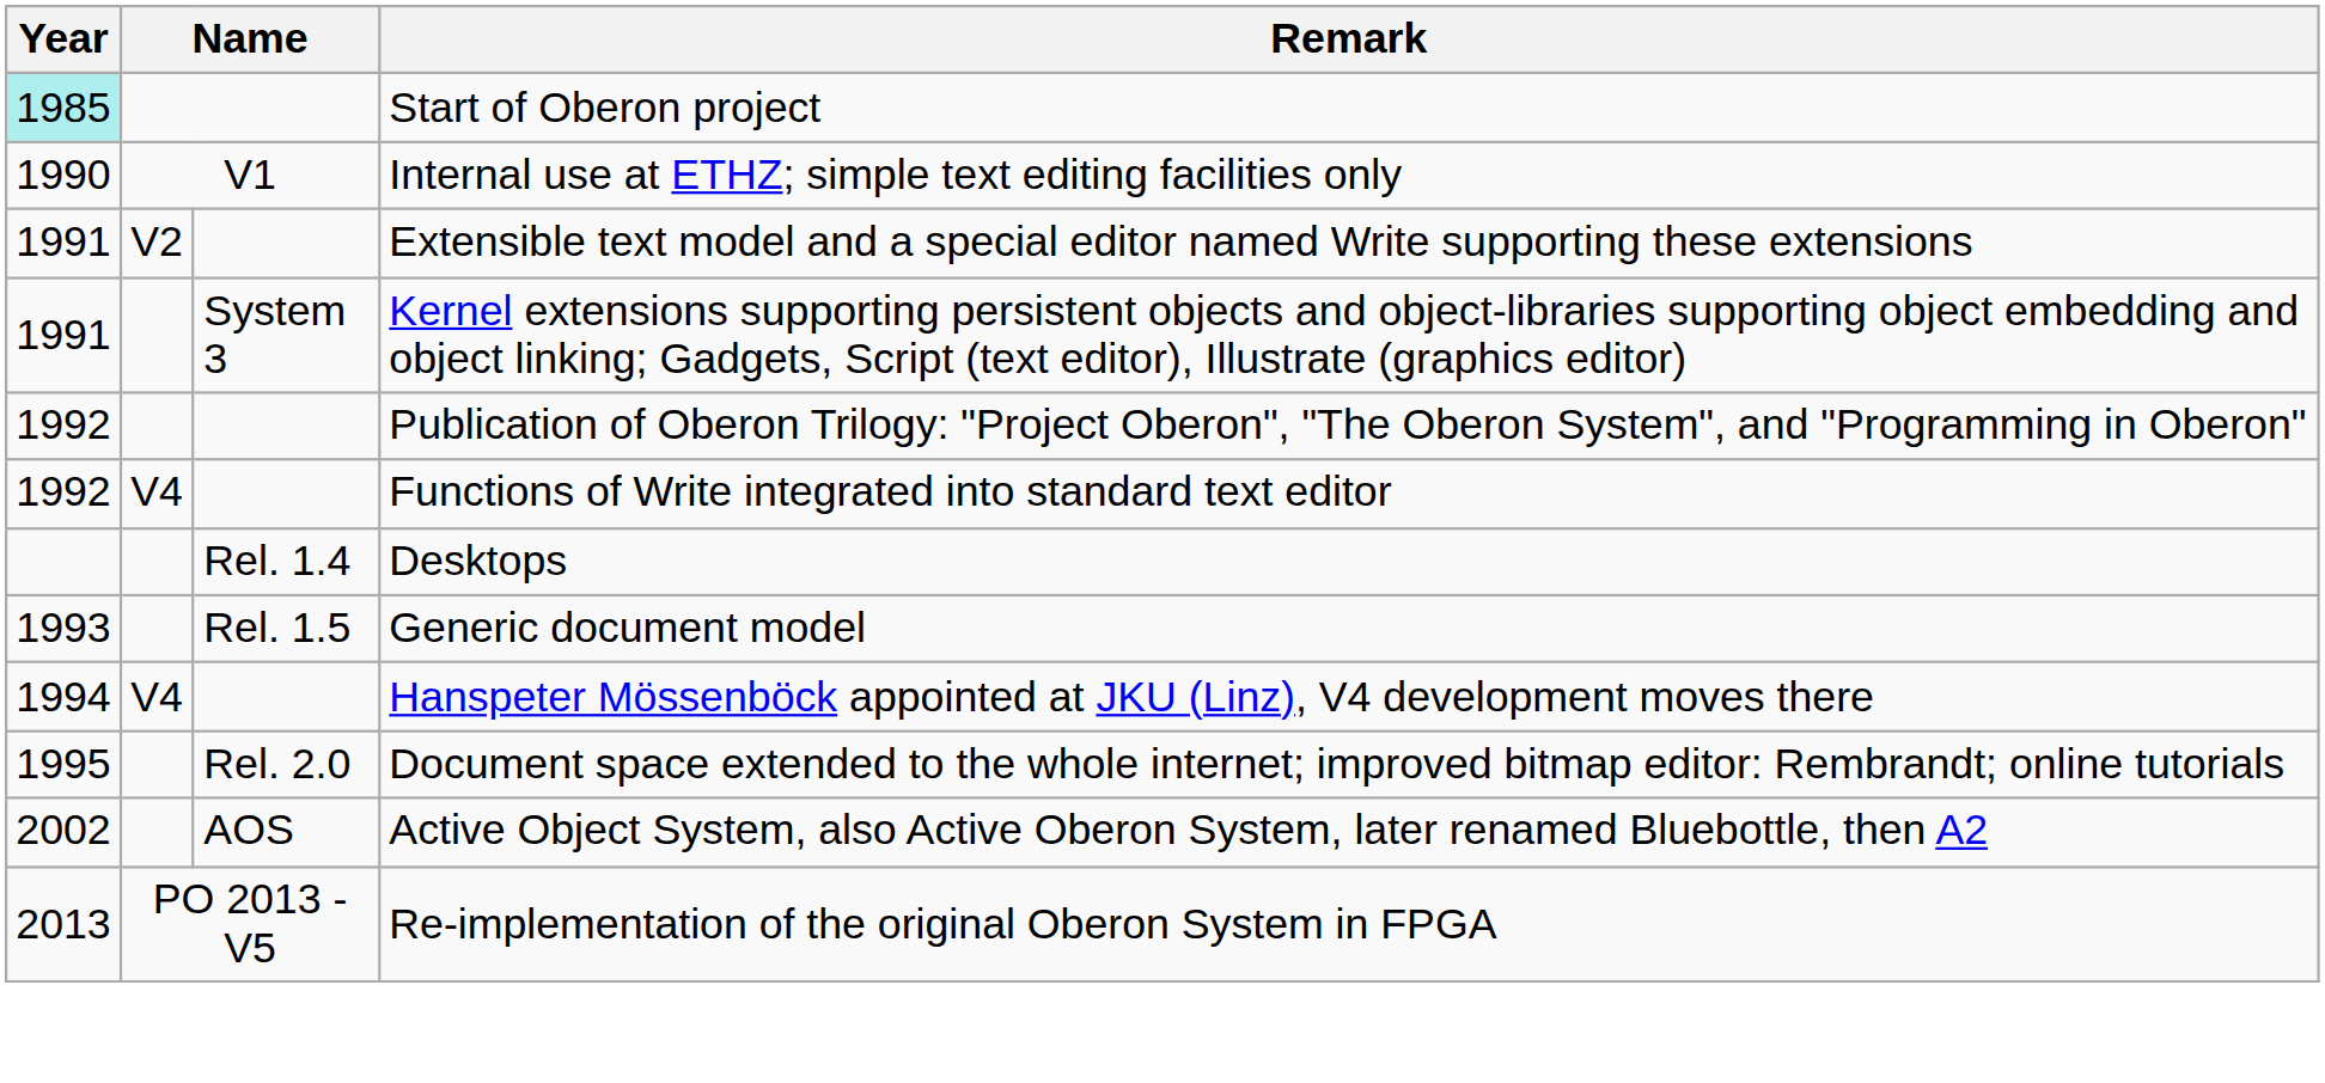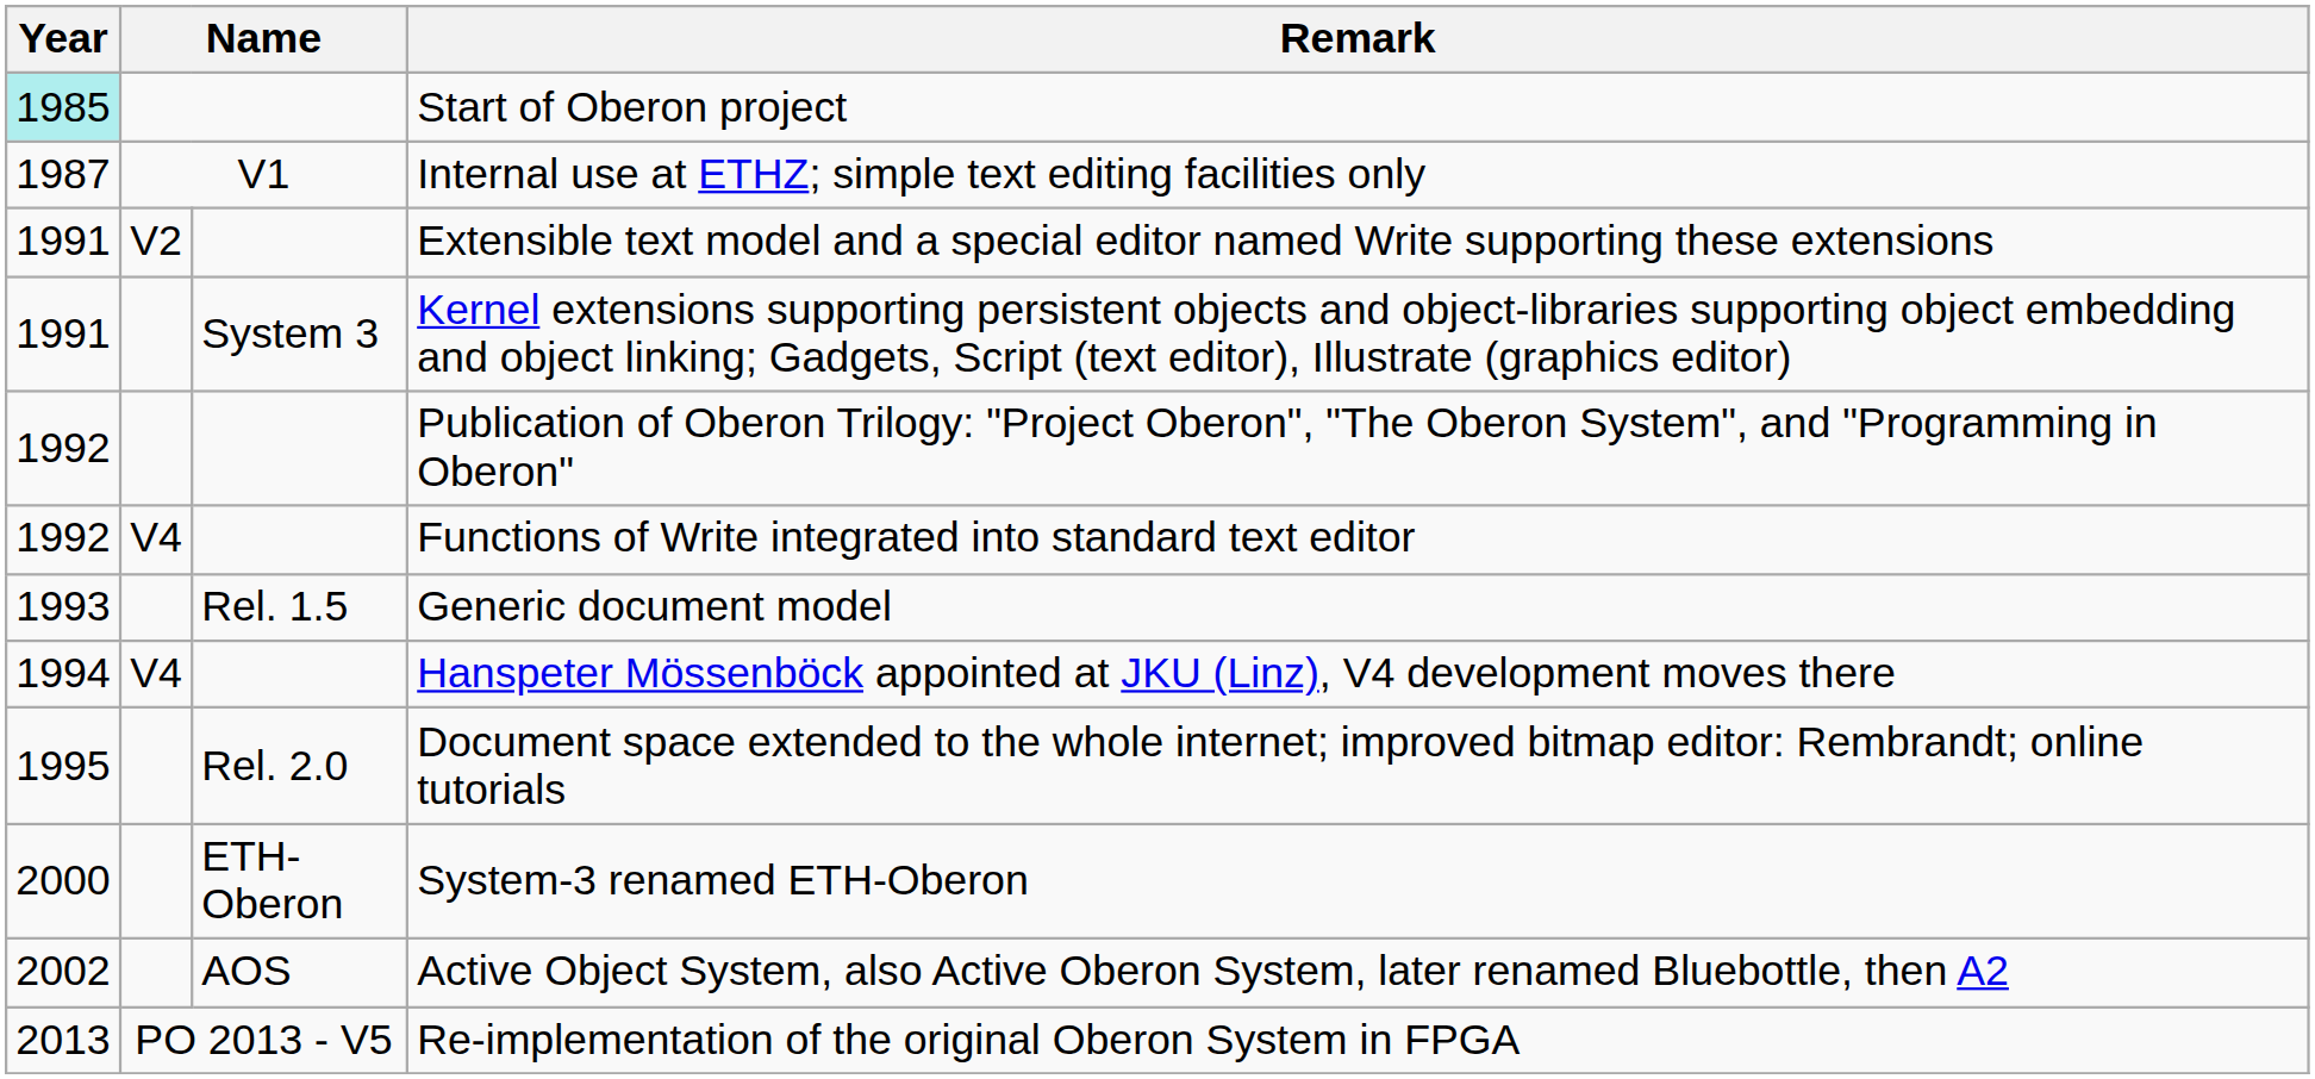Internal use at ETHZ; simple text editing facilities only | Year: 1990 -> 1987
- row: Rel. 1.4 | Desktops
+ row: 2000 | ETH-Oberon | System-3 renamed ETH-Oberon
